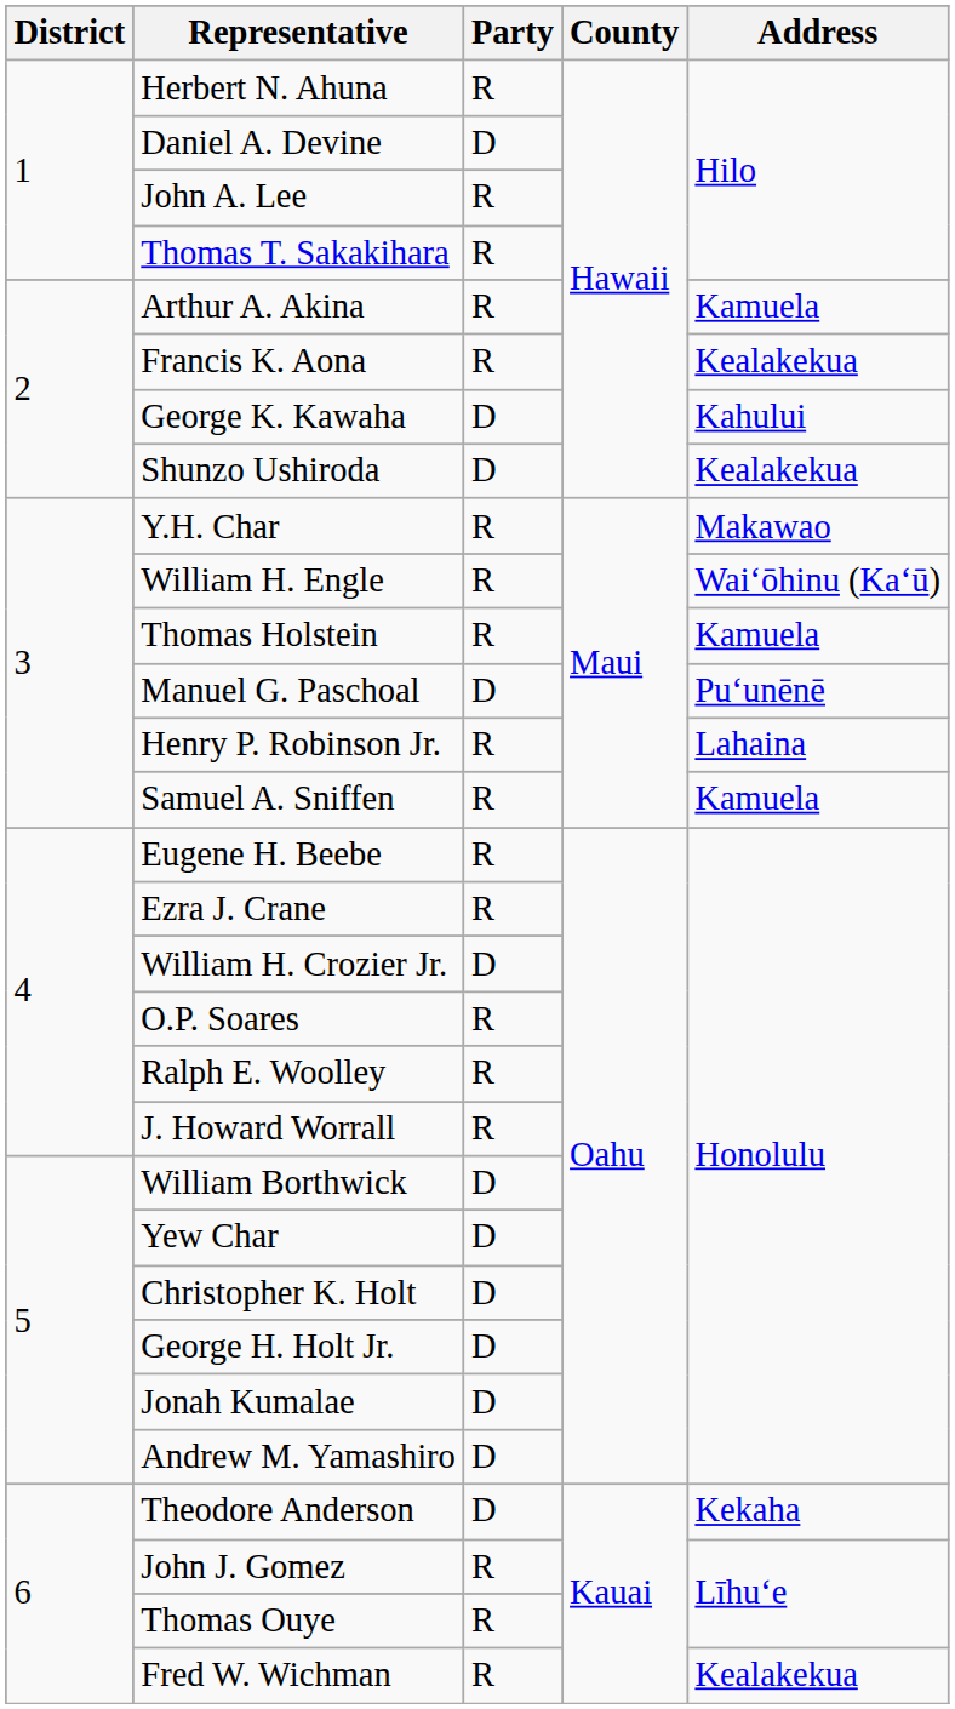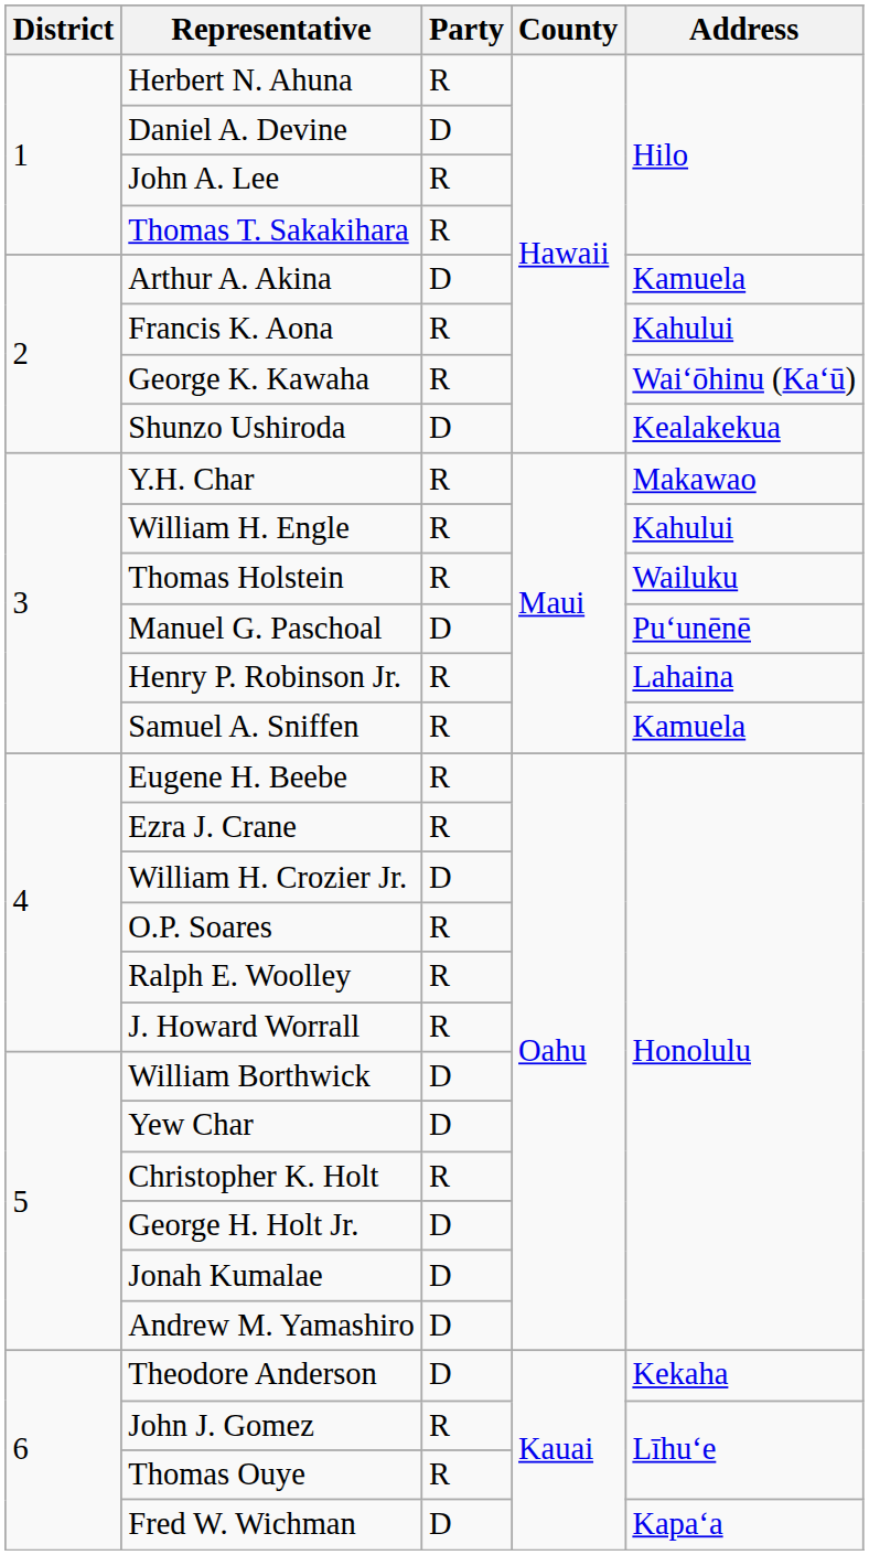Arthur A. Akina | Party: R -> D
Francis K. Aona | Address: Kealakekua -> Kahului
George K. Kawaha | Party: D -> R
George K. Kawaha | Address: Kahului -> Waiʻōhinu (Kaʻū)
William H. Engle | Address: Waiʻōhinu (Kaʻū) -> Kahului
Thomas Holstein | Address: Kamuela -> Wailuku
Christopher K. Holt | Party: D -> R
Fred W. Wichman | Party: R -> D
Fred W. Wichman | Address: Kealakekua -> Kapaʻa
